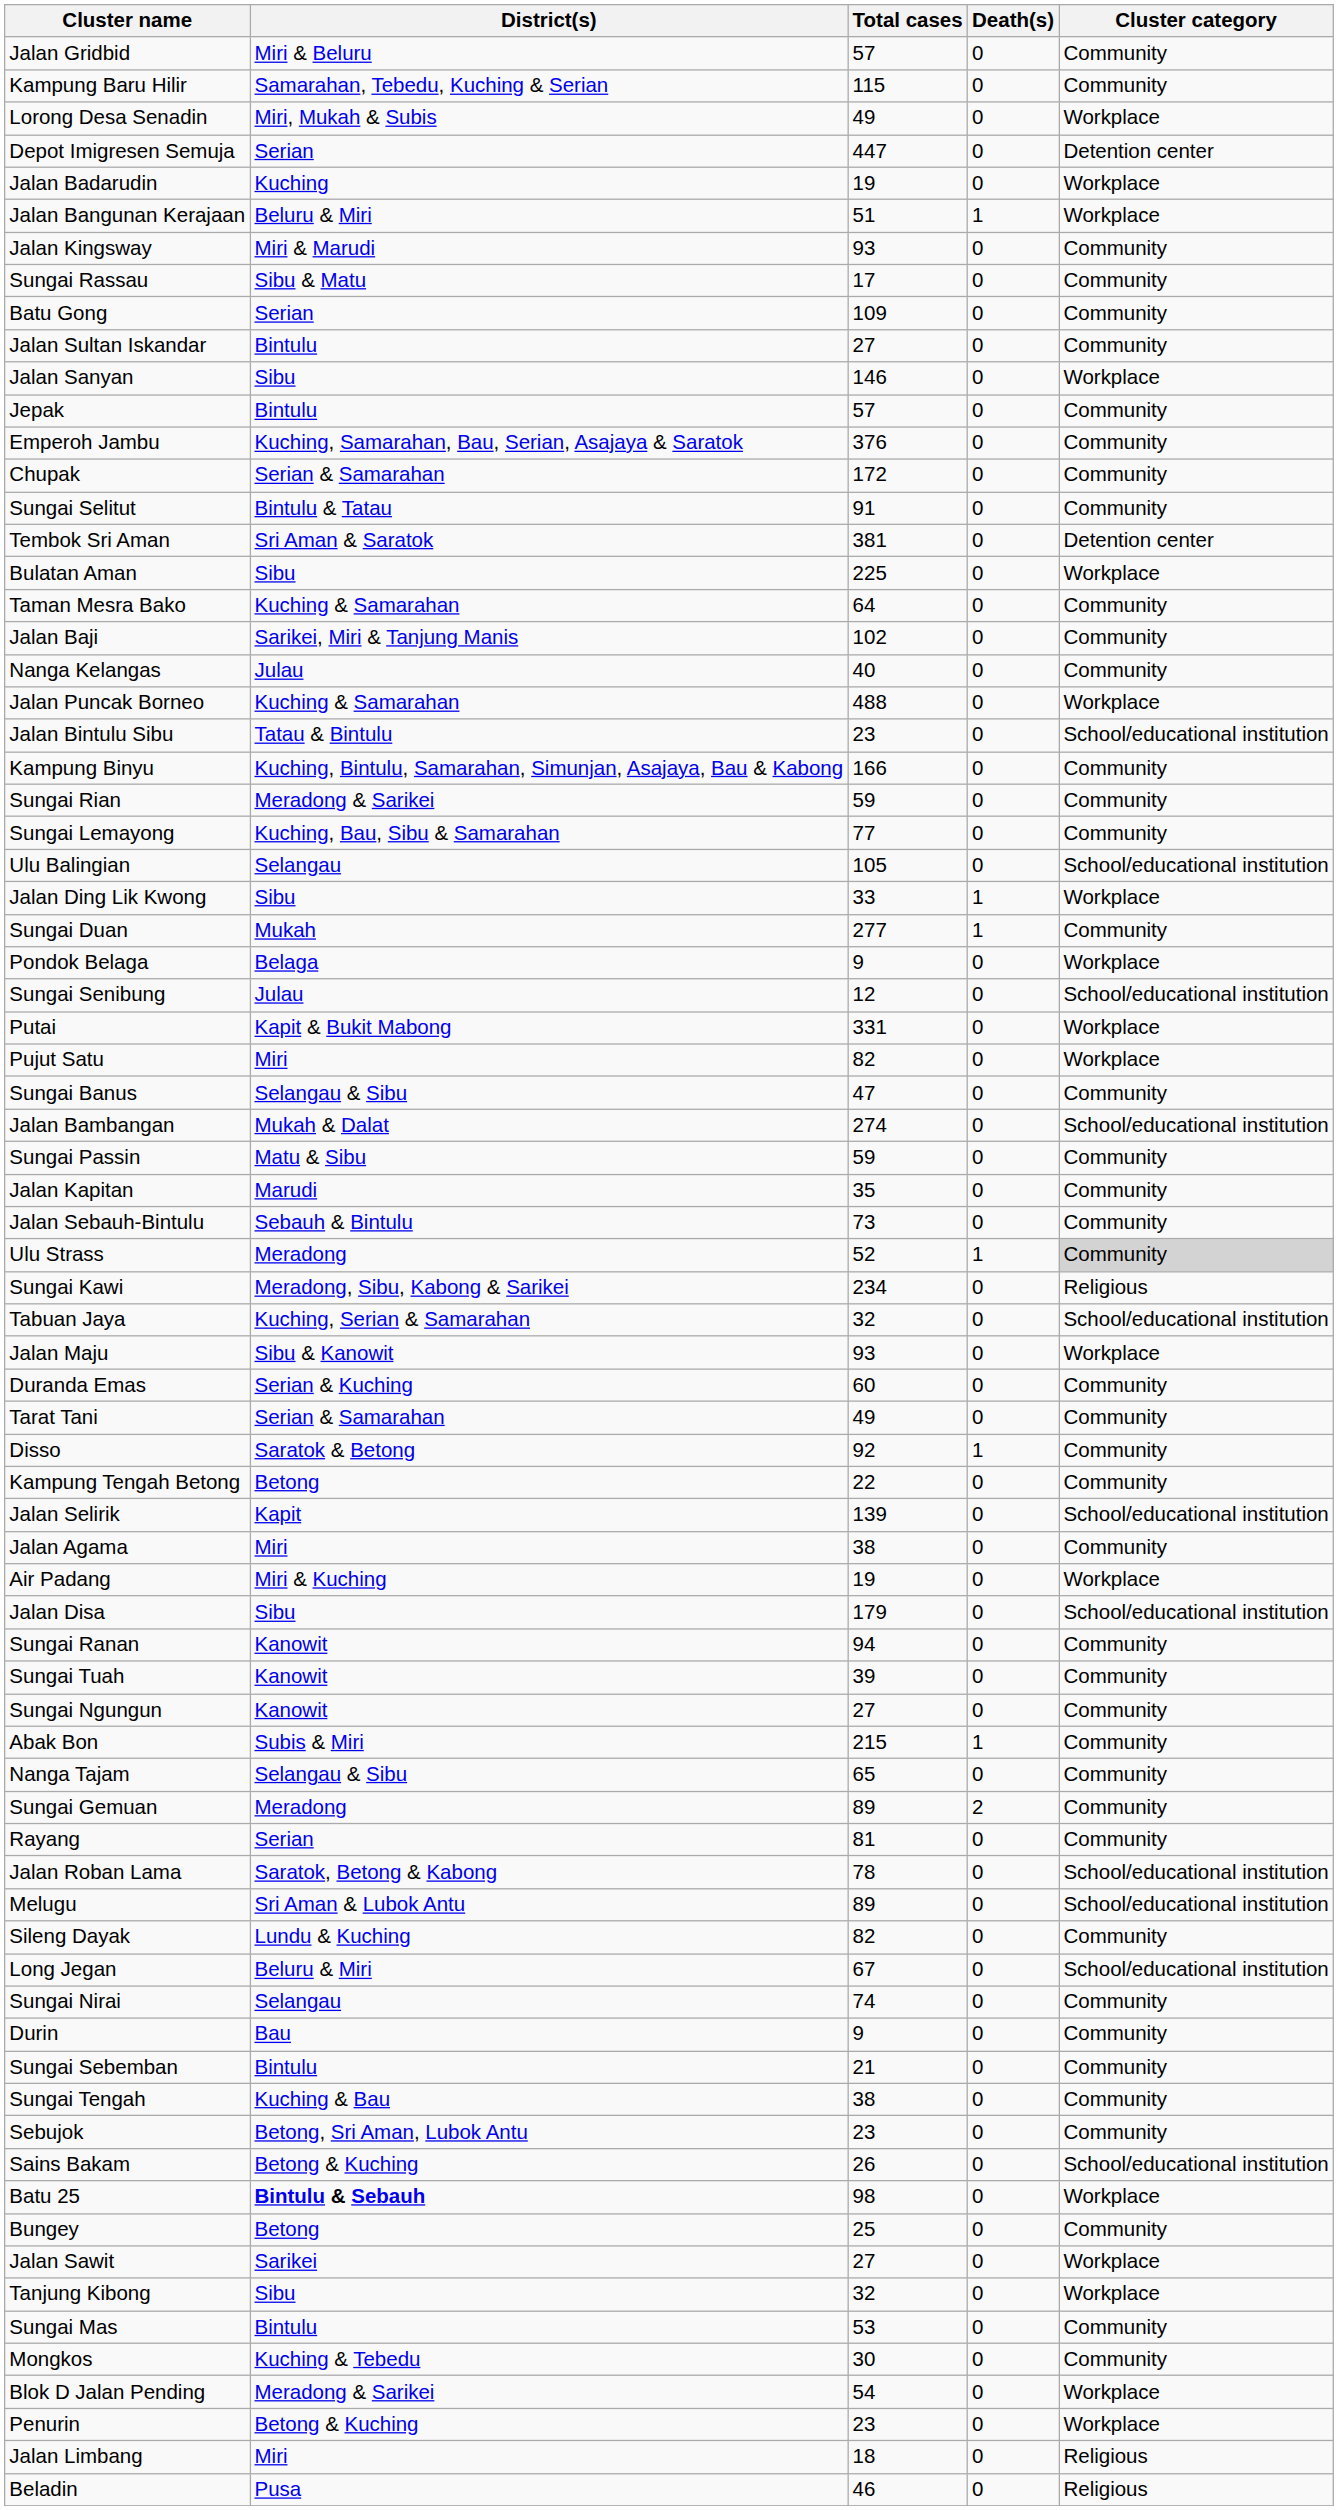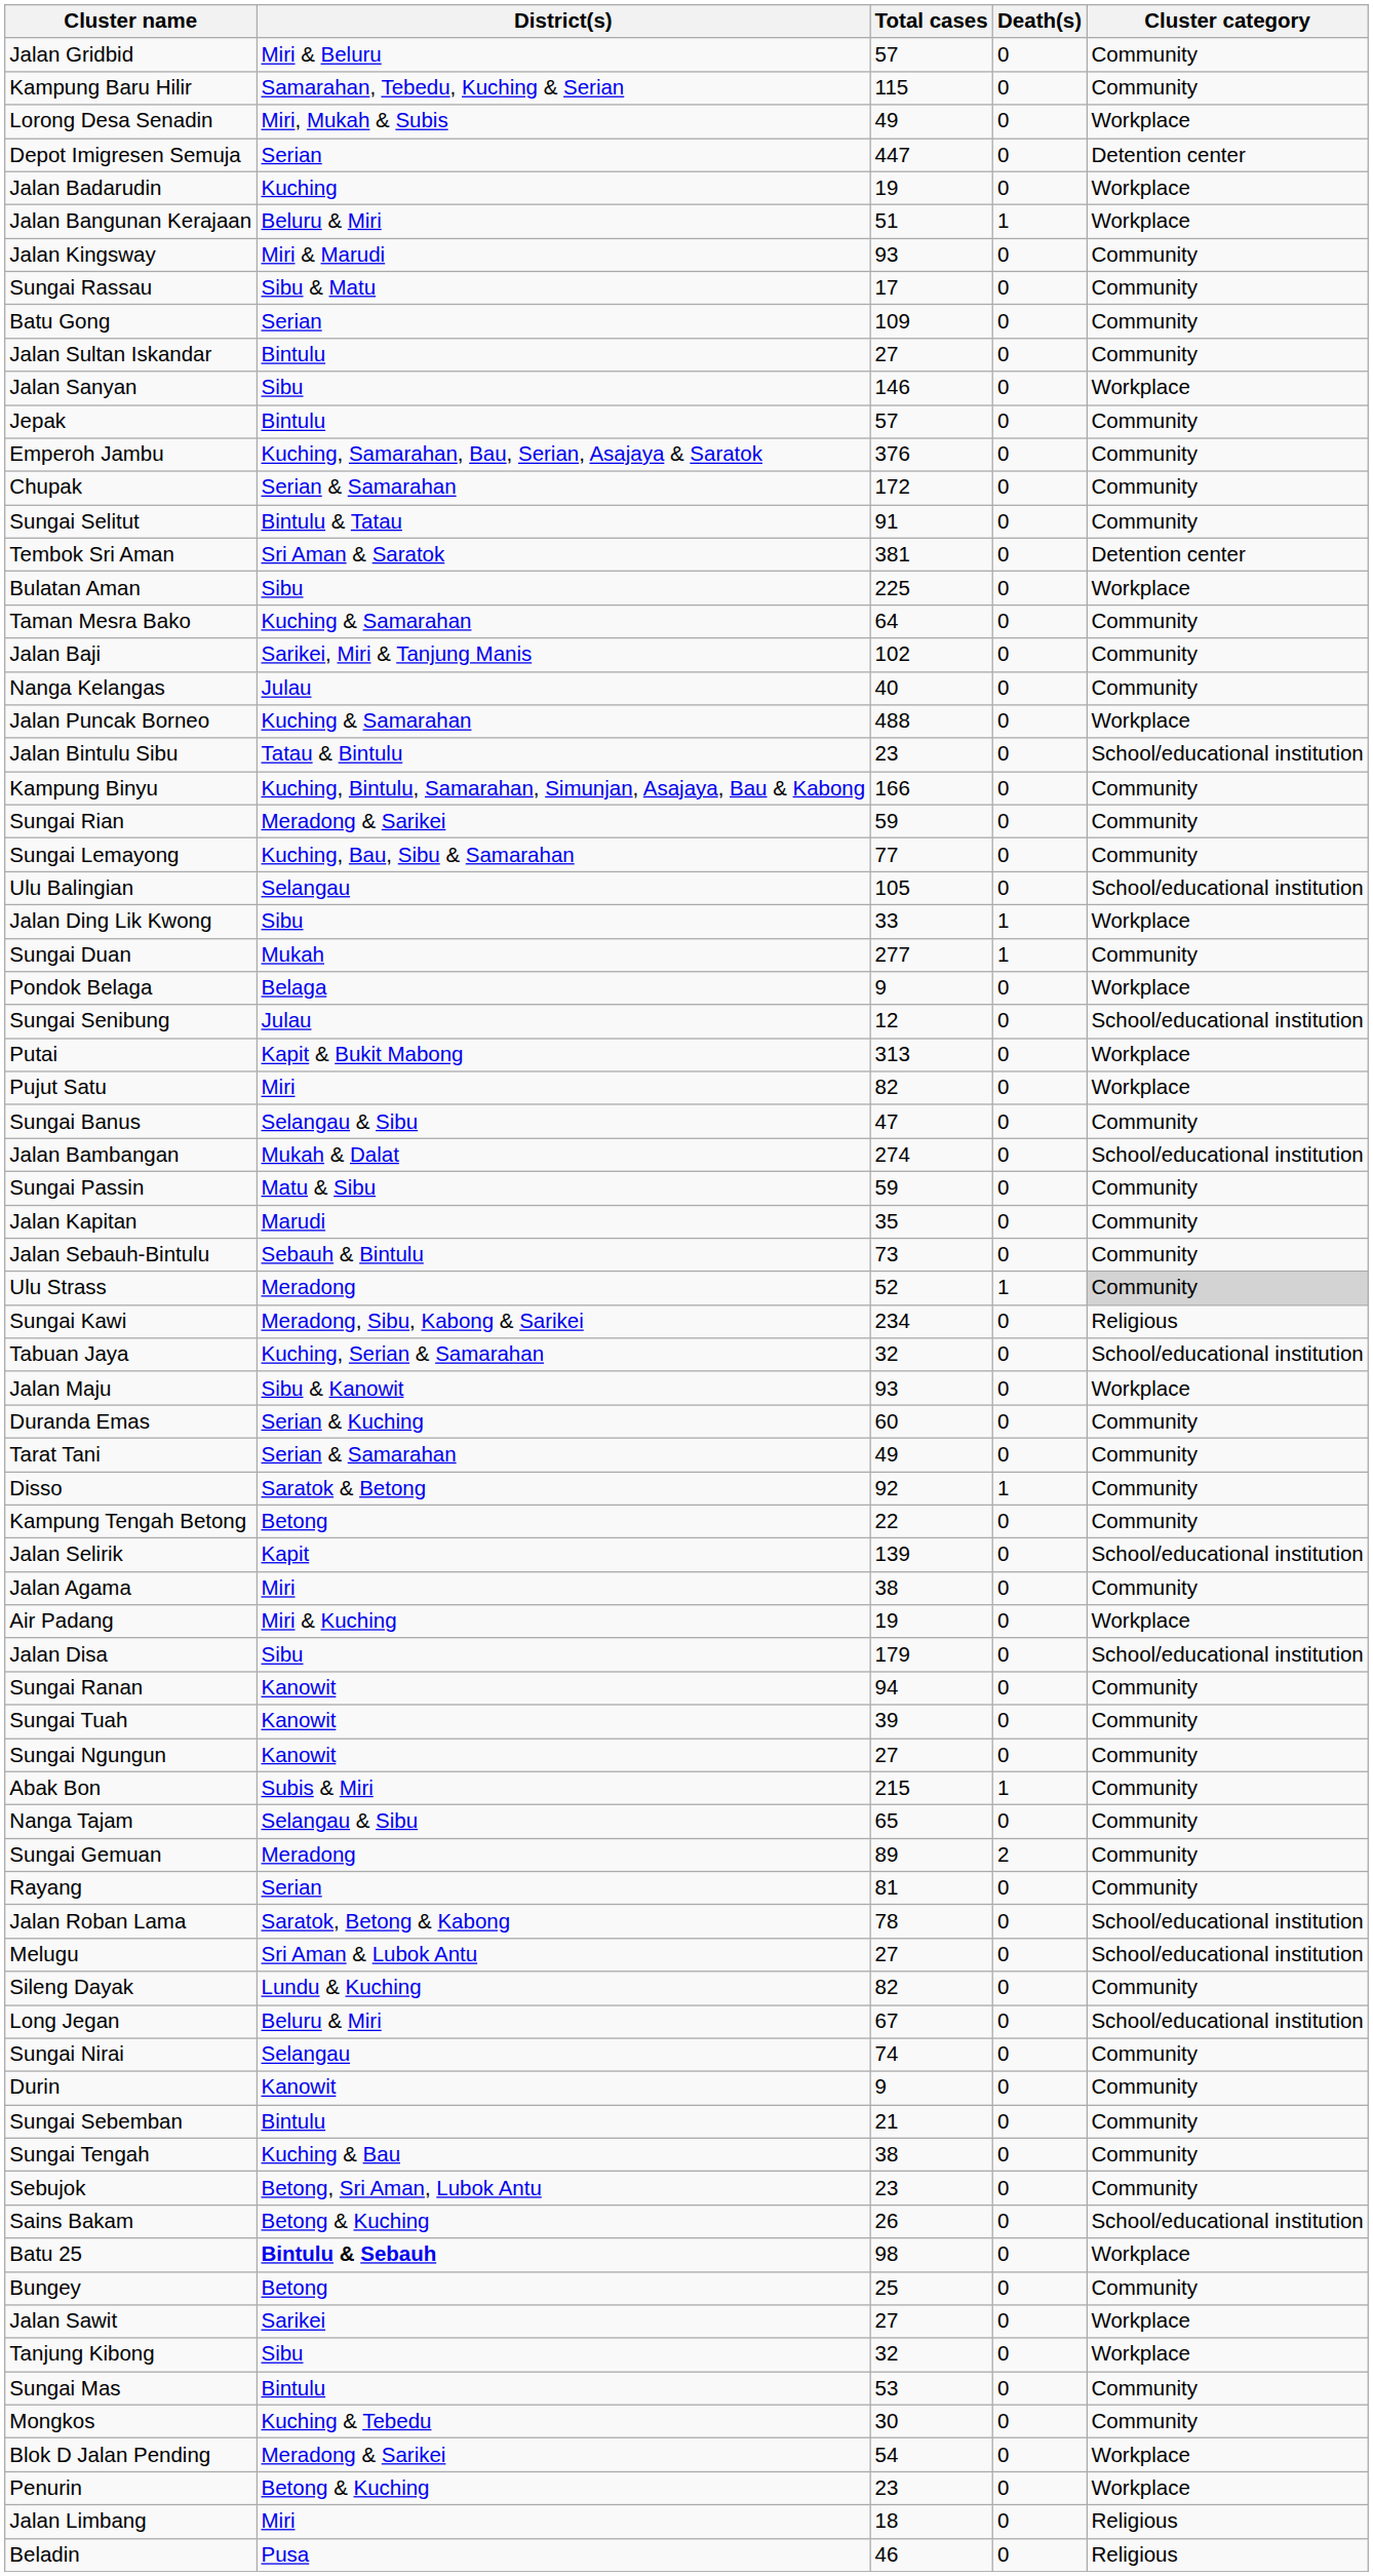Putai | Total cases: 331 -> 313
Melugu | Total cases: 89 -> 27
Durin | District(s): Bau -> Kanowit
